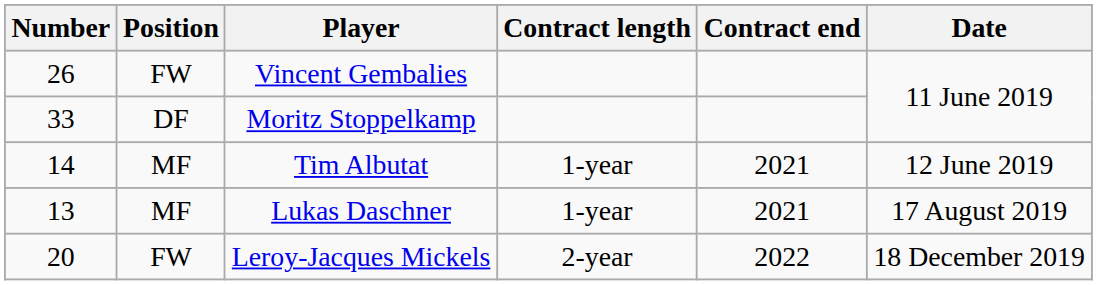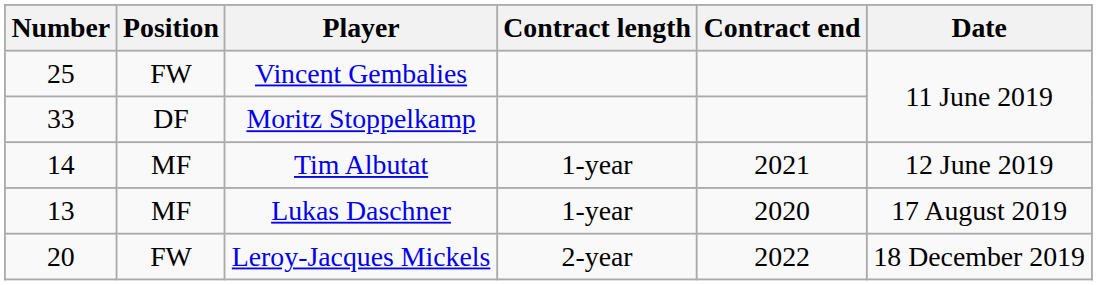Vincent Gembalies | Number: 26 -> 25
Lukas Daschner | Contract end: 2021 -> 2020
